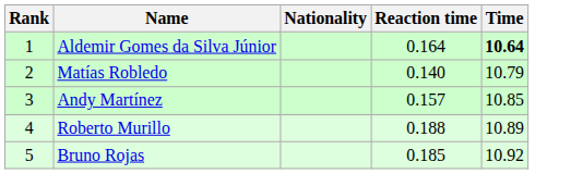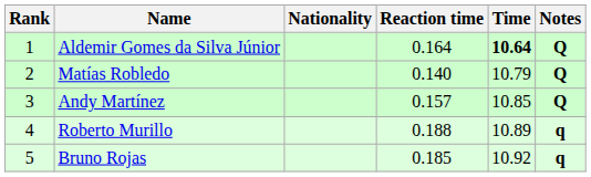+ column: Notes | Q | Q | Q | q | q
